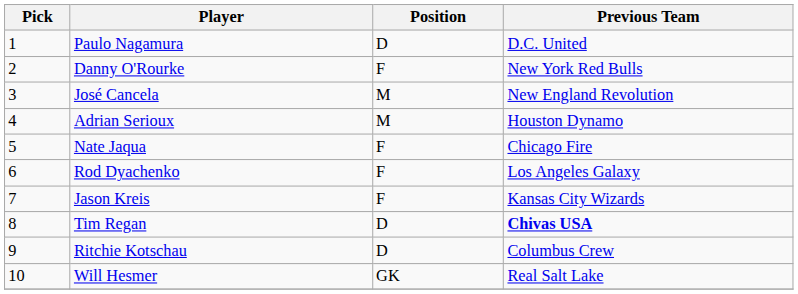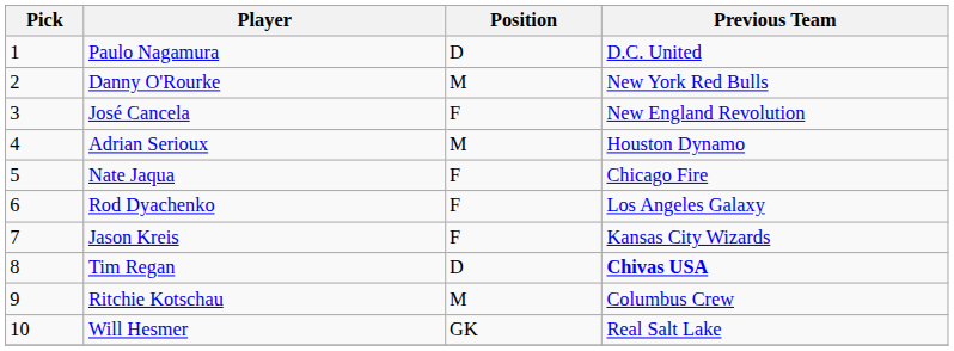Danny O'Rourke | Position: F -> M
José Cancela | Position: M -> F
Ritchie Kotschau | Position: D -> M
